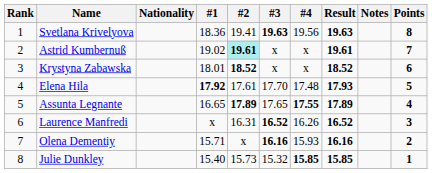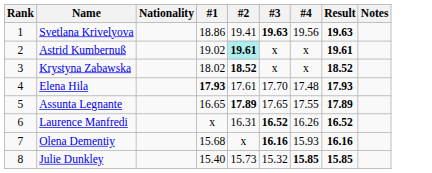- column: Points | 8 | 7 | 6 | 5 | 4 | 3 | 2 | 1
Svetlana Krivelyova | #1: 18.36 -> 18.86
Krystyna Zabawska | #1: 18.01 -> 18.02
Elena Hila | #1: 17.92 -> 17.93
Assunta Legnante | #4: bold -> normal
Olena Dementiy | #1: 15.71 -> 15.68
